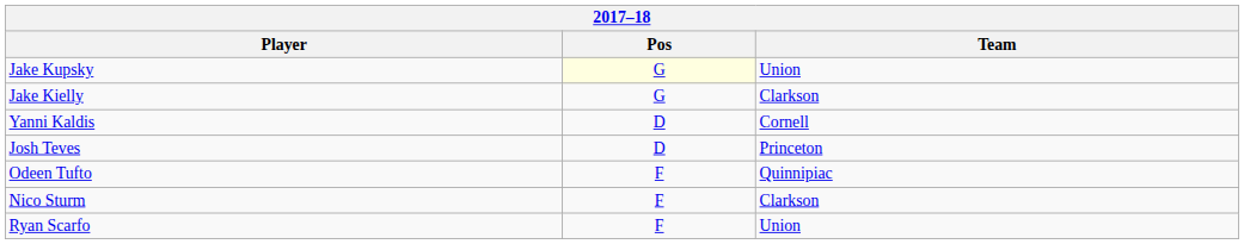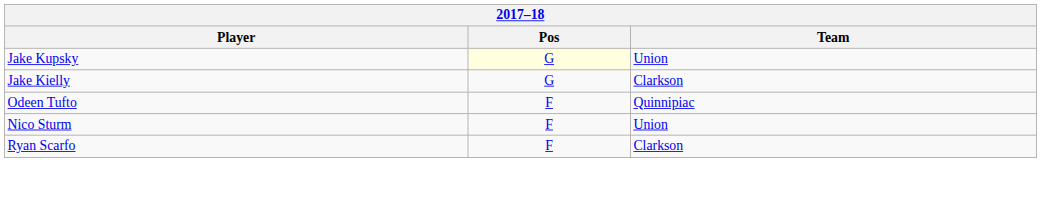- row: Yanni Kaldis | D | Cornell
- row: Josh Teves | D | Princeton
Nico Sturm | Team: Clarkson -> Union
Ryan Scarfo | Team: Union -> Clarkson
